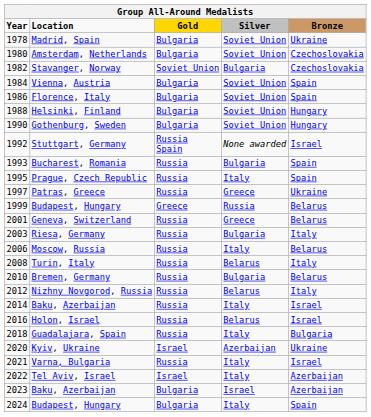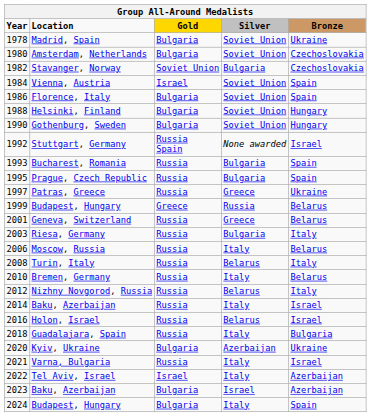Vienna, Austria | Gold: Bulgaria -> Israel
Prague, Czech Republic | Silver: Italy -> Bulgaria
Bremen, Germany | Silver: Bulgaria -> Italy
Kyiv, Ukraine | Gold: Israel -> Bulgaria
